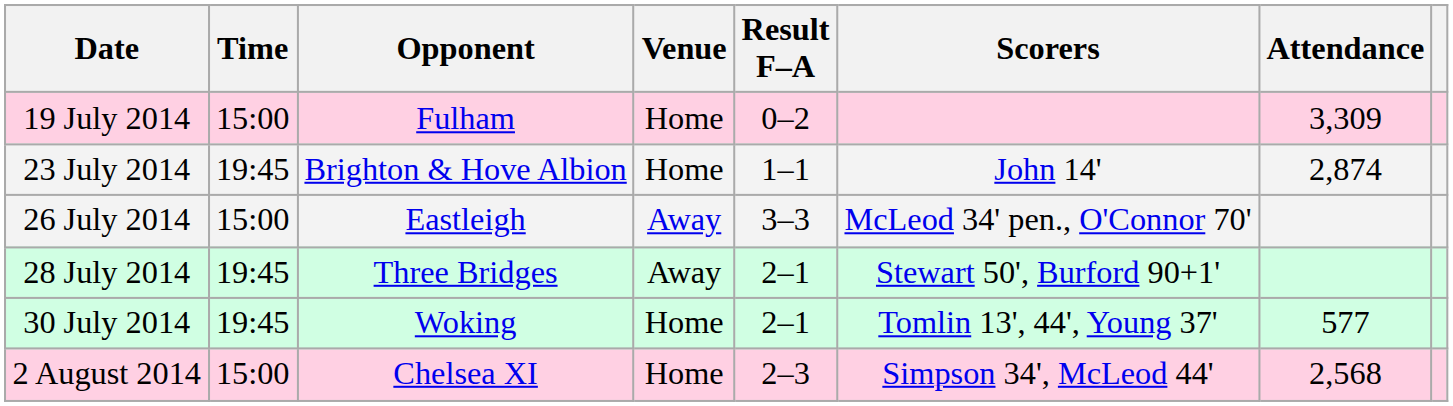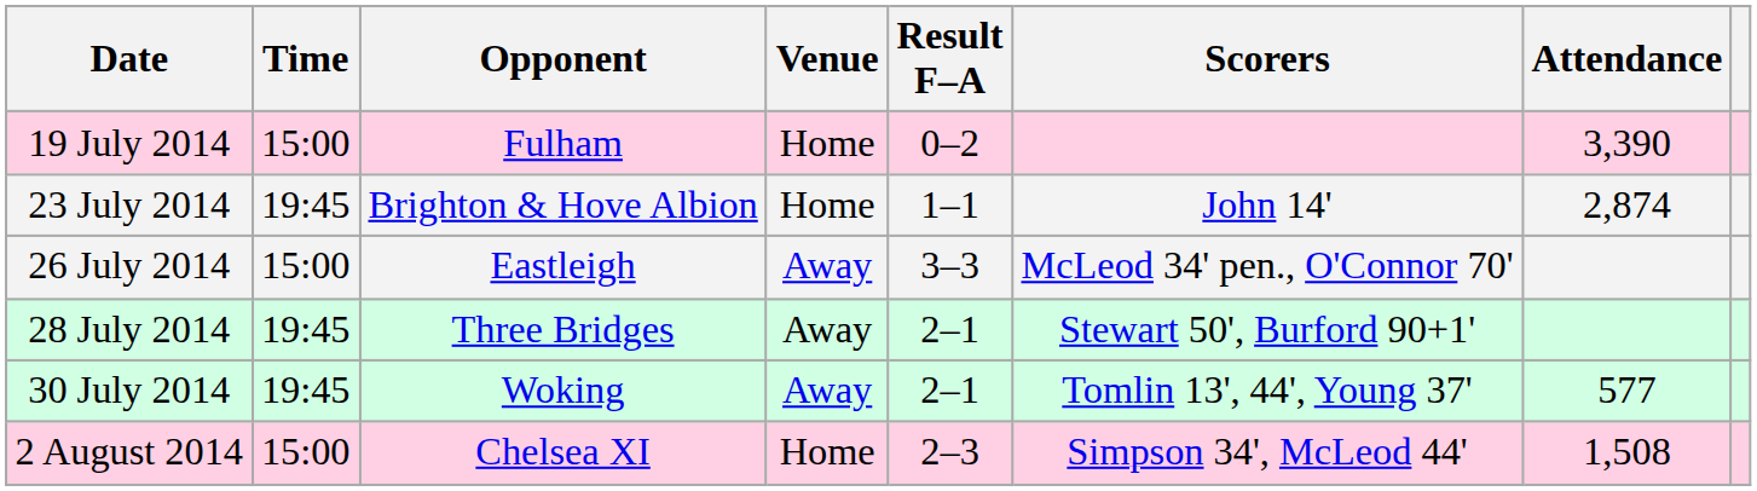19 July 2014 | Attendance: 3,309 -> 3,390
30 July 2014 | Venue: Home -> Away
2 August 2014 | Attendance: 2,568 -> 1,508
